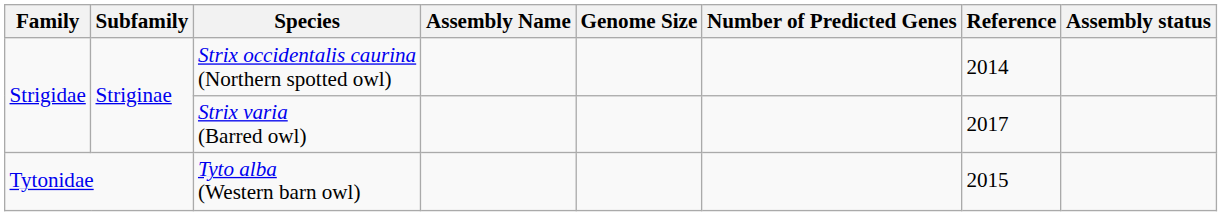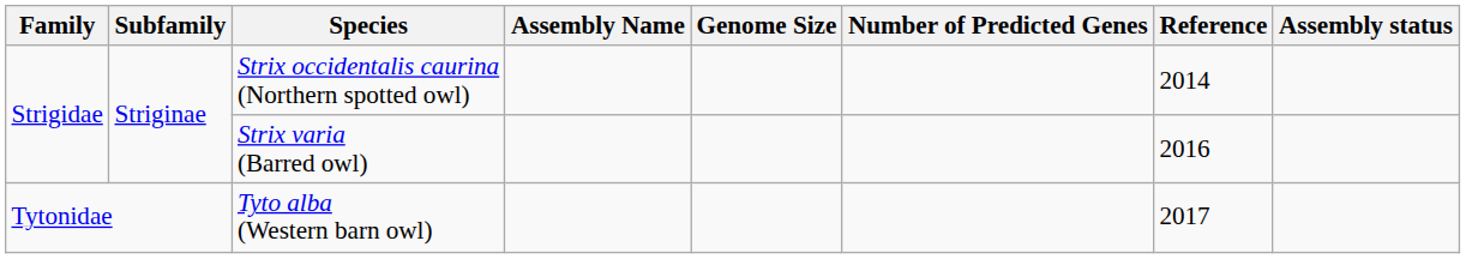Strix varia (Barred owl) | Reference: 2017 -> 2016
Tyto alba (Western barn owl) | Reference: 2015 -> 2017
